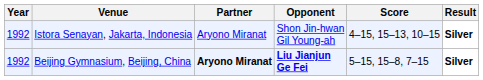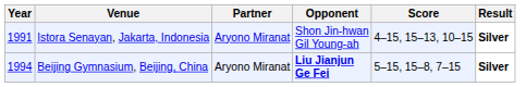Istora Senayan, Jakarta, Indonesia | Year: 1992 -> 1991
Beijing Gymnasium, Beijing, China | Year: 1992 -> 1994
Beijing Gymnasium, Beijing, China | Partner: bold -> normal
